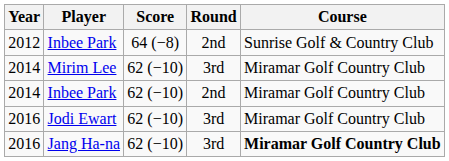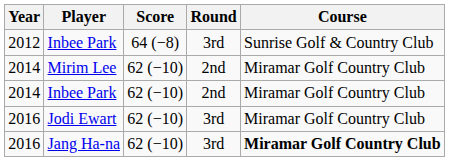2012 / Inbee Park | Round: 2nd -> 3rd
Mirim Lee | Round: 3rd -> 2nd
